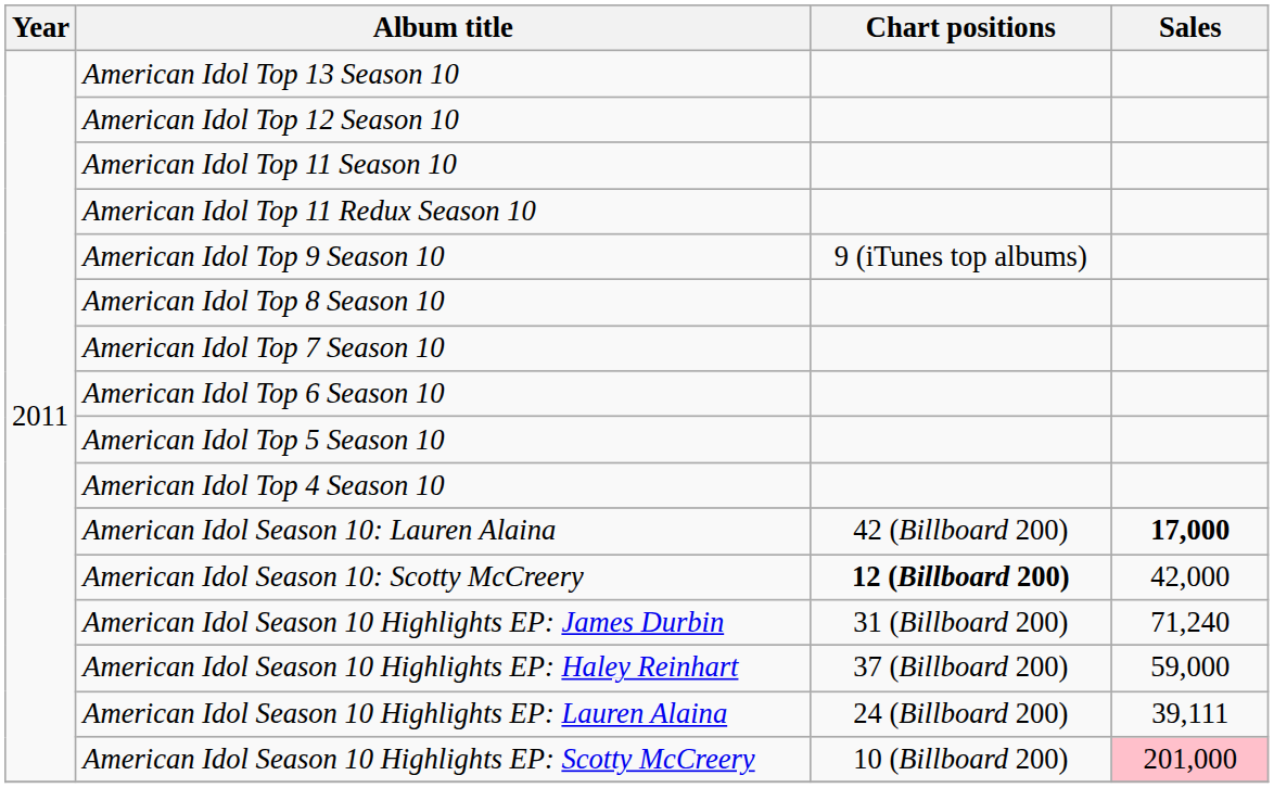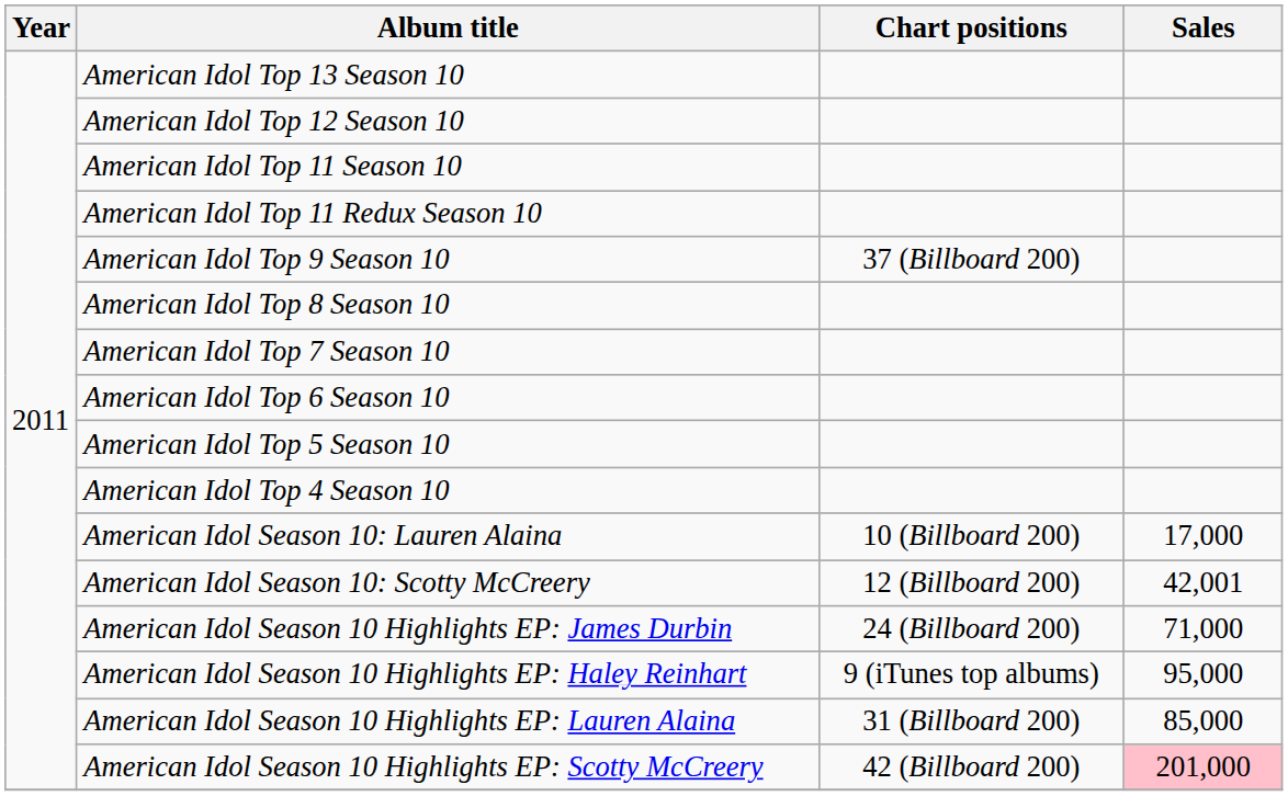American Idol Top 9 Season 10 | Chart positions: 9 (iTunes top albums) -> 37 (Billboard 200)
American Idol Season 10: Lauren Alaina | Chart positions: 42 (Billboard 200) -> 10 (Billboard 200)
American Idol Season 10: Lauren Alaina | Sales: bold -> normal
American Idol Season 10: Scotty McCreery | Chart positions: bold -> normal
American Idol Season 10: Scotty McCreery | Sales: 42,000 -> 42,001
American Idol Season 10 Highlights EP: James Durbin | Chart positions: 31 (Billboard 200) -> 24 (Billboard 200)
American Idol Season 10 Highlights EP: James Durbin | Sales: 71,240 -> 71,000
American Idol Season 10 Highlights EP: Haley Reinhart | Chart positions: 37 (Billboard 200) -> 9 (iTunes top albums)
American Idol Season 10 Highlights EP: Haley Reinhart | Sales: 59,000 -> 95,000
American Idol Season 10 Highlights EP: Lauren Alaina | Chart positions: 24 (Billboard 200) -> 31 (Billboard 200)
American Idol Season 10 Highlights EP: Lauren Alaina | Sales: 39,111 -> 85,000
American Idol Season 10 Highlights EP: Scotty McCreery | Chart positions: 10 (Billboard 200) -> 42 (Billboard 200)
